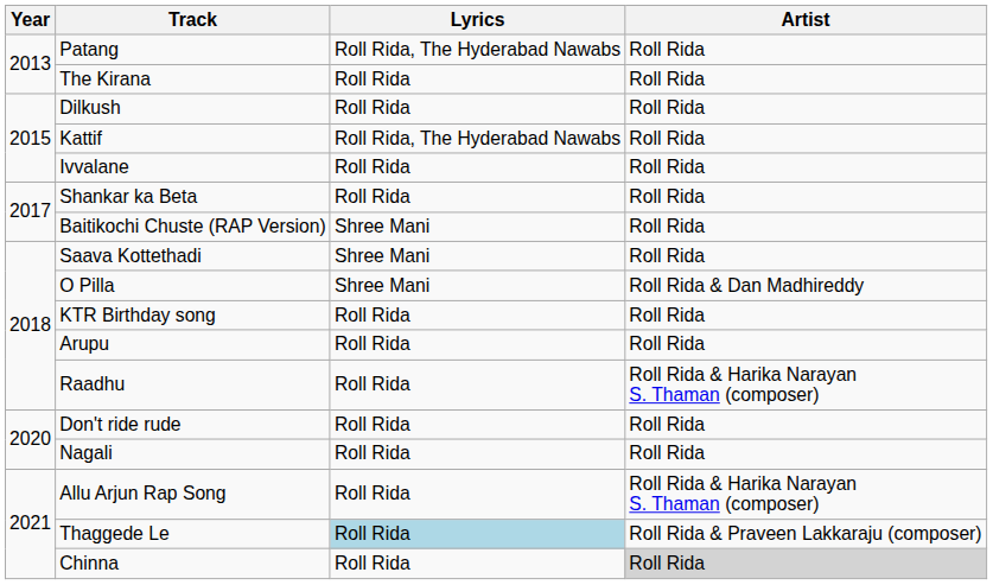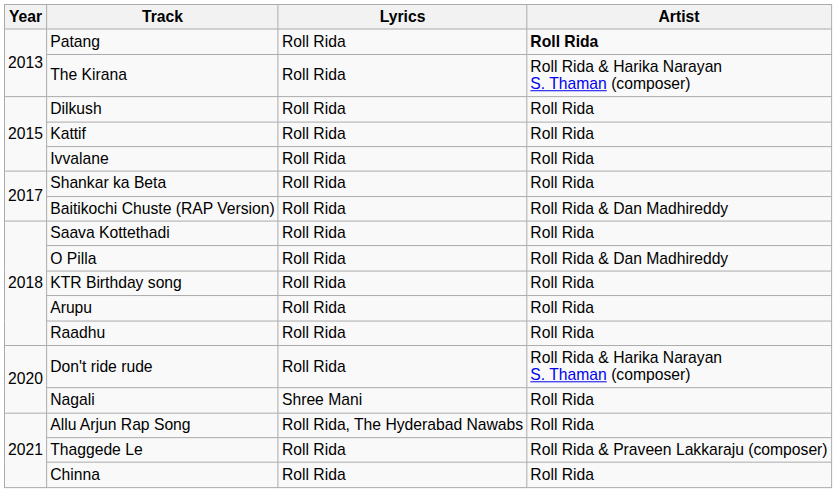Patang | Lyrics: Roll Rida, The Hyderabad Nawabs -> Roll Rida
Patang | Artist: normal -> bold
The Kirana | Artist: Roll Rida -> Roll Rida & Harika Narayan S. Thaman (composer)
Kattif | Lyrics: Roll Rida, The Hyderabad Nawabs -> Roll Rida
Baitikochi Chuste (RAP Version) | Lyrics: Shree Mani -> Roll Rida
Baitikochi Chuste (RAP Version) | Artist: Roll Rida -> Roll Rida & Dan Madhireddy
Saava Kottethadi | Lyrics: Shree Mani -> Roll Rida
O Pilla | Lyrics: Shree Mani -> Roll Rida
Raadhu | Artist: Roll Rida & Harika Narayan S. Thaman (composer) -> Roll Rida
Don't ride rude | Artist: Roll Rida -> Roll Rida & Harika Narayan S. Thaman (composer)
Nagali | Lyrics: Roll Rida -> Shree Mani
Allu Arjun Rap Song | Lyrics: Roll Rida -> Roll Rida, The Hyderabad Nawabs
Allu Arjun Rap Song | Artist: Roll Rida & Harika Narayan S. Thaman (composer) -> Roll Rida
Thaggede Le | Lyrics: lightblue background -> no background
Chinna | Artist: lightgrey background -> no background
